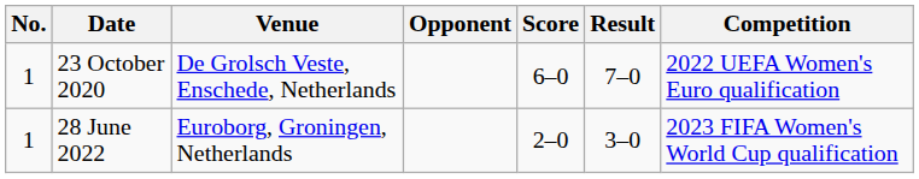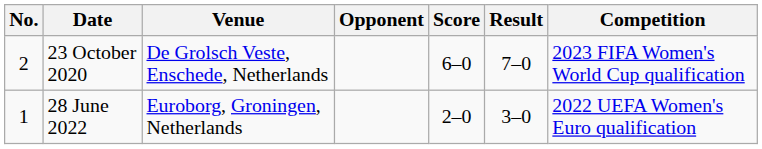23 October 2020 | No.: 1 -> 2
23 October 2020 | Competition: 2022 UEFA Women's Euro qualification -> 2023 FIFA Women's World Cup qualification
28 June 2022 | Competition: 2023 FIFA Women's World Cup qualification -> 2022 UEFA Women's Euro qualification
